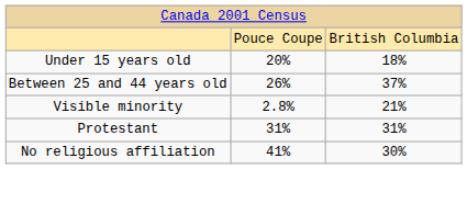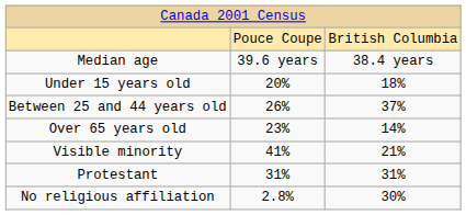+ row: Median age | 39.6 years | 38.4 years
+ row: Over 65 years old | 23% | 14%
Visible minority | column 2: 2.8% -> 41%
No religious affiliation | column 2: 41% -> 2.8%
